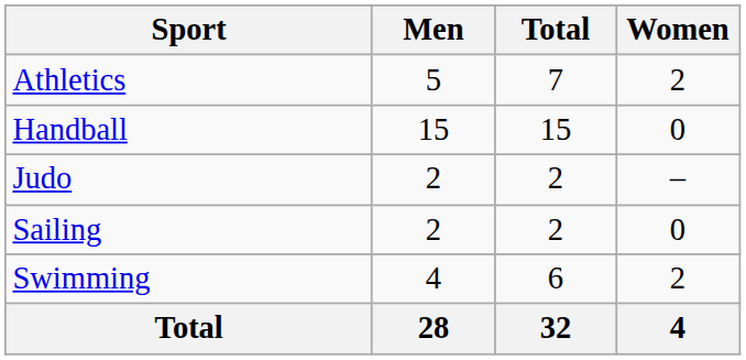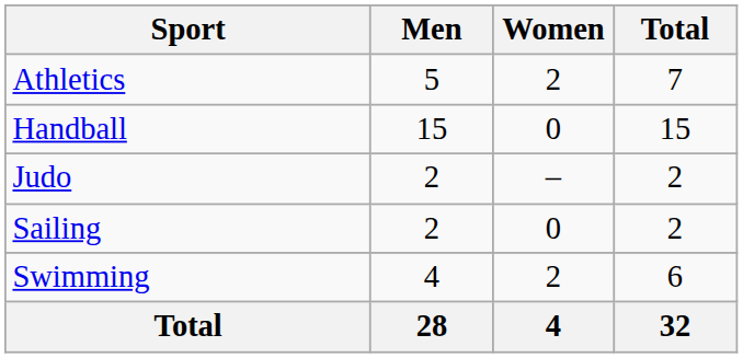columns swapped: Women <-> Total
